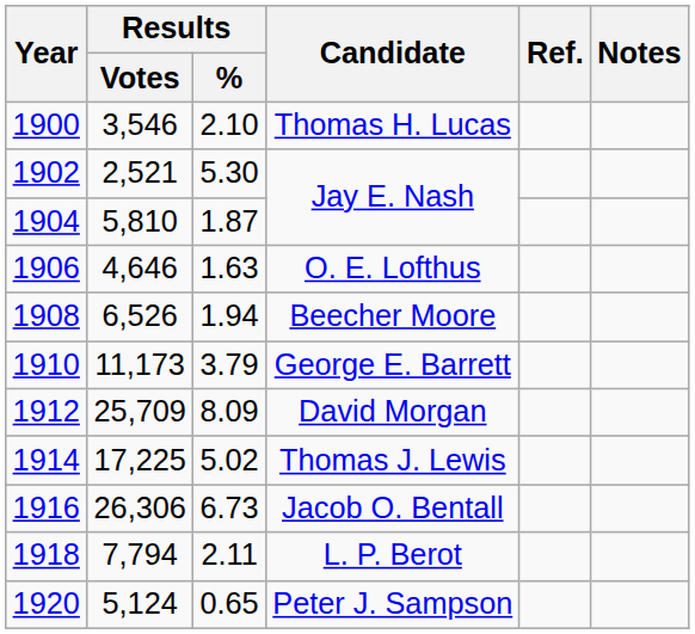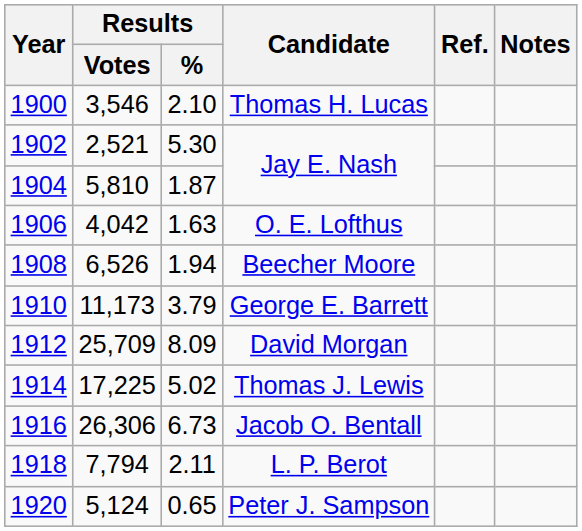O. E. Lofthus | Results / Votes: 4,646 -> 4,042
